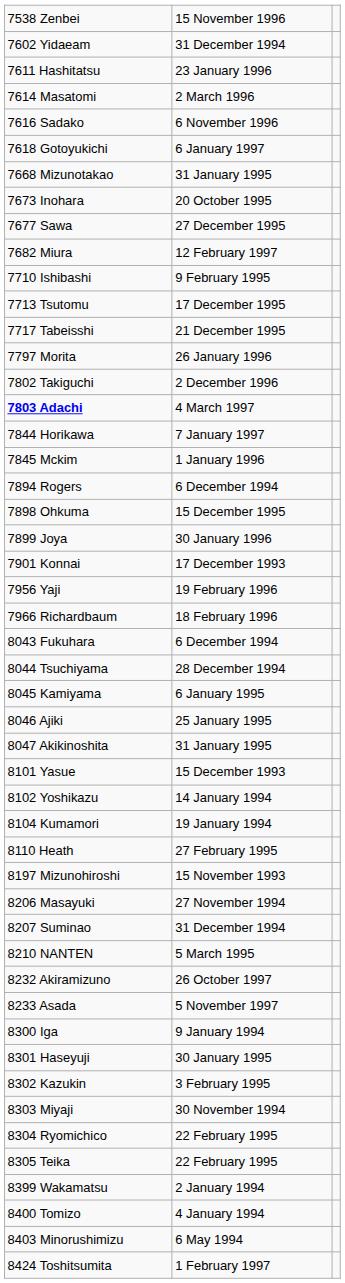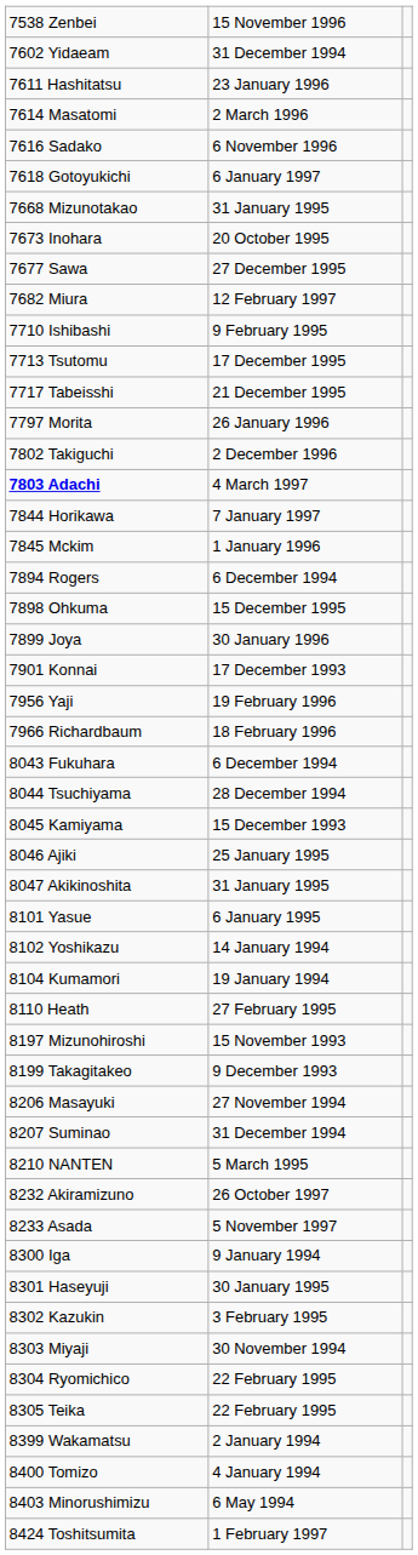8045 Kamiyama | column 2: 6 January 1995 -> 15 December 1993
8101 Yasue | column 2: 15 December 1993 -> 6 January 1995
+ row: 8199 Takagitakeo | 9 December 1993
